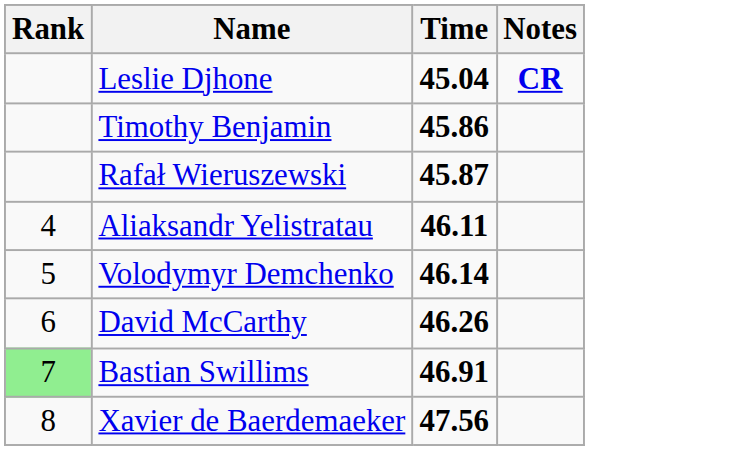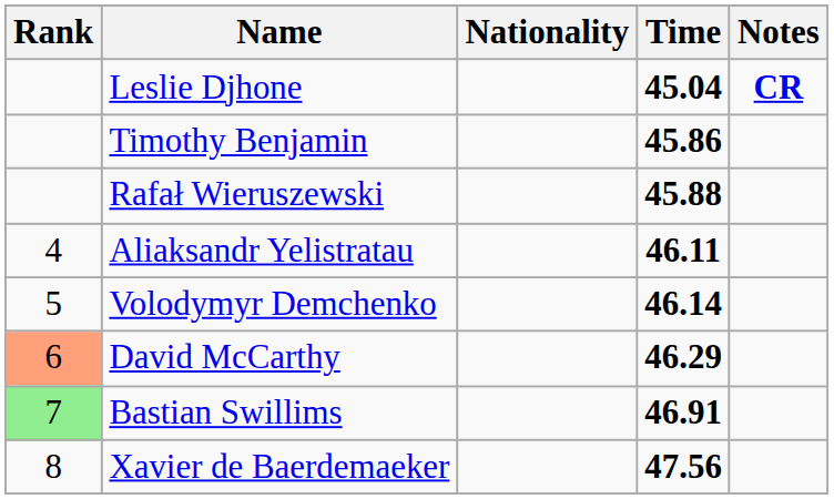+ column: Nationality
Rafał Wieruszewski | Time: 45.87 -> 45.88
David McCarthy | Rank: no background -> lightsalmon background
David McCarthy | Time: 46.26 -> 46.29
